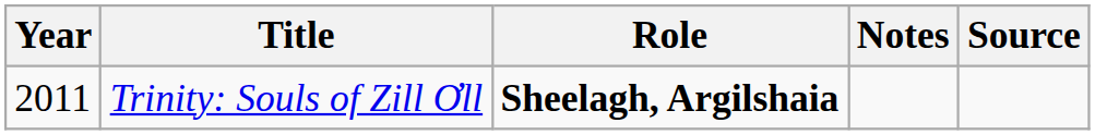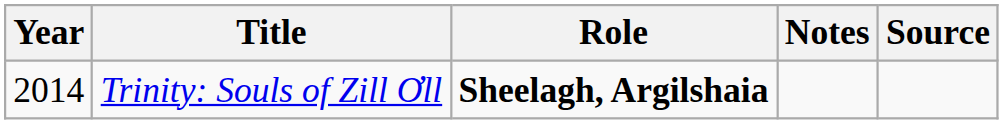Trinity: Souls of Zill Ơll | Year: 2011 -> 2014
